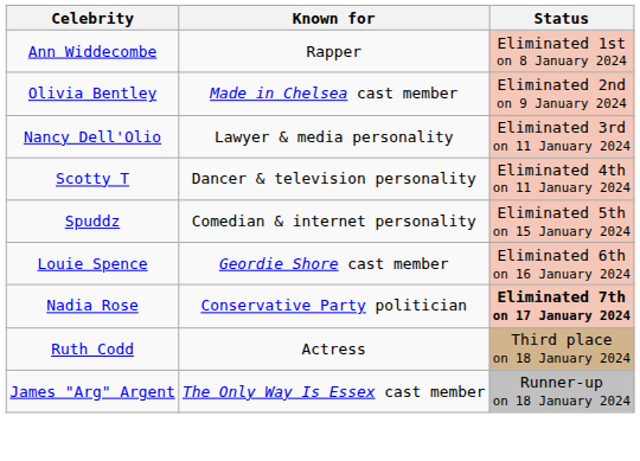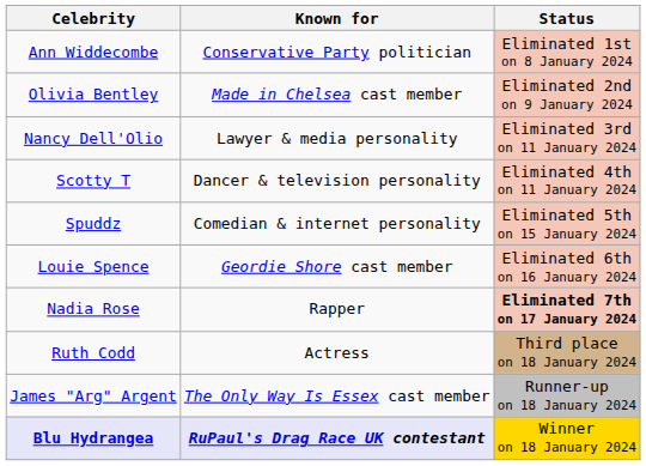Ann Widdecombe | Known for: Rapper -> Conservative Party politician
Nadia Rose | Known for: Conservative Party politician -> Rapper
+ row: Blu Hydrangea | RuPaul's Drag Race UK contestant | Winner on 18 January 2024
